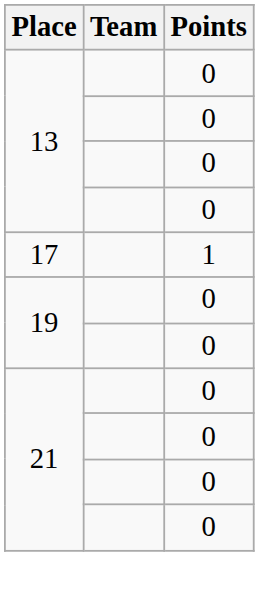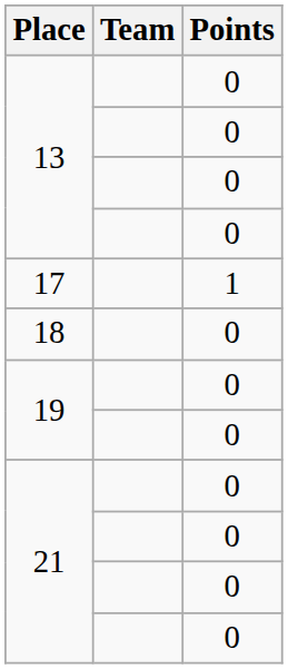+ row: 18 | 0
